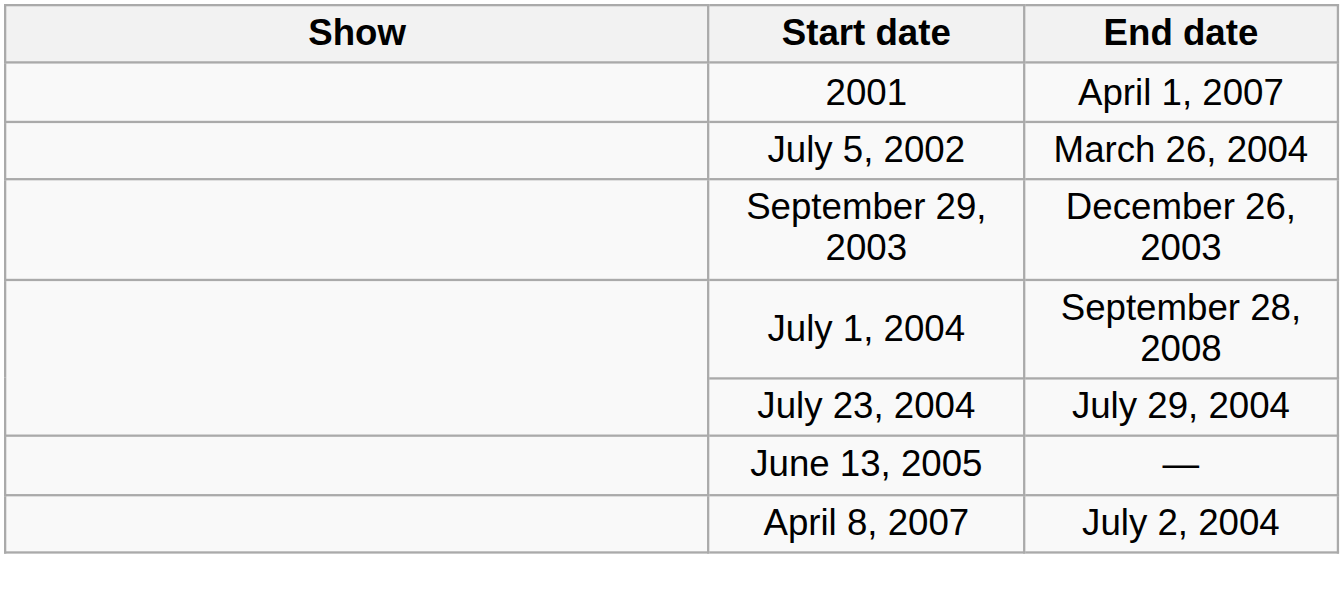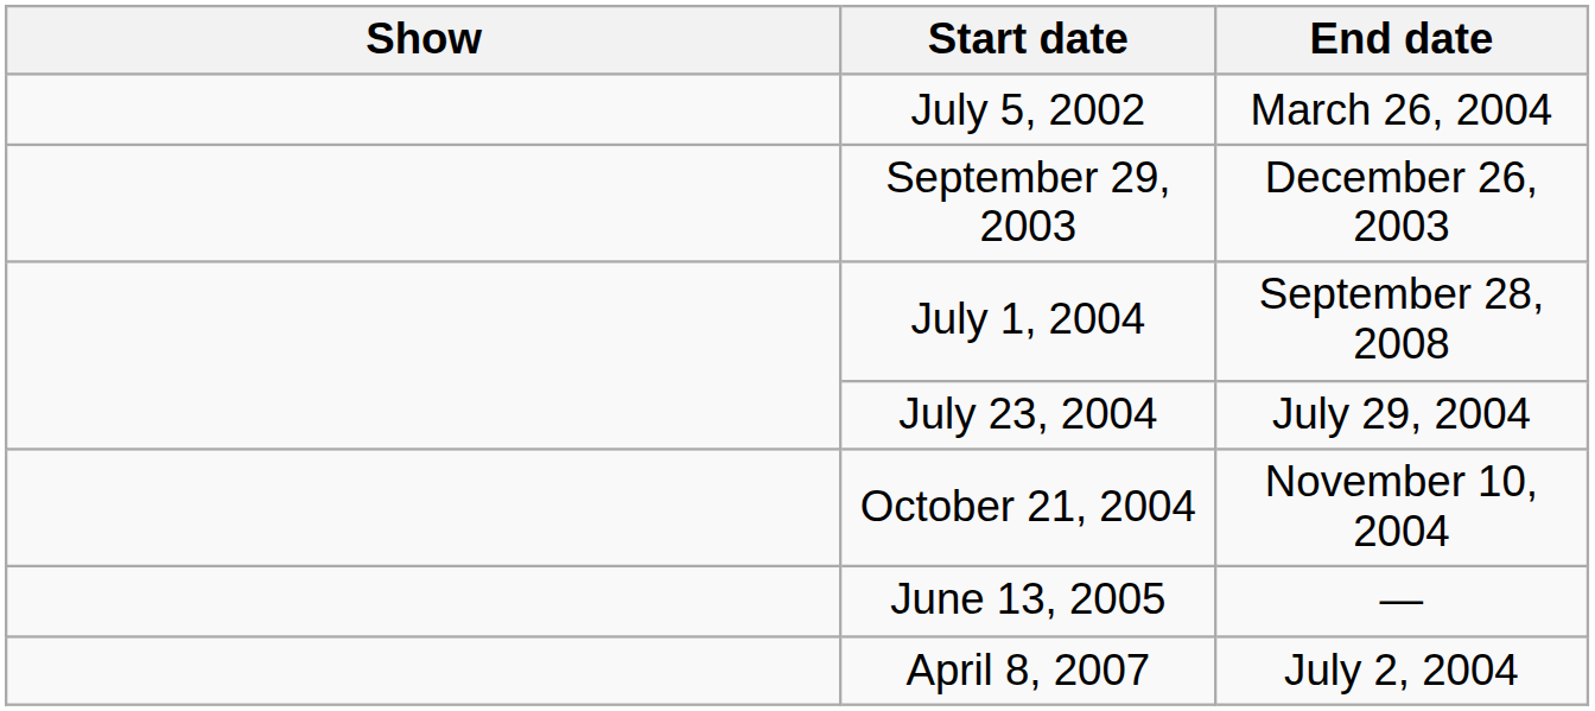- row: 2001 | April 1, 2007
+ row: October 21, 2004 | November 10, 2004
